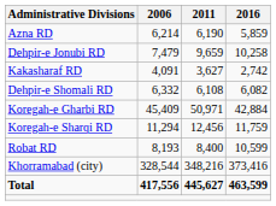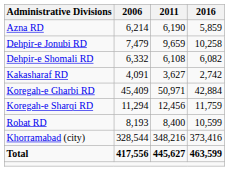rows swapped: Dehpir-e Shomali RD <-> Kakasharaf RD
